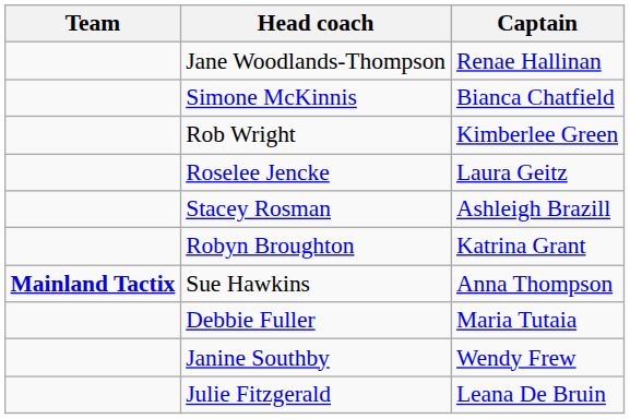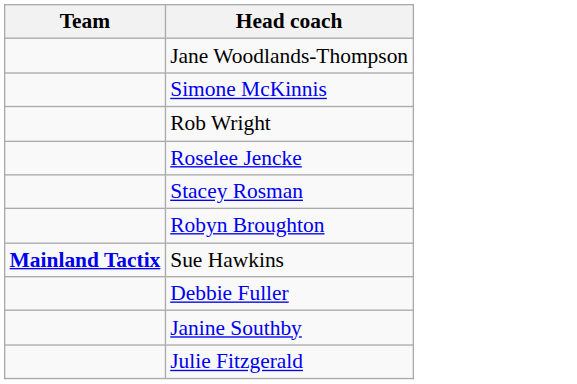- column: Captain | Renae Hallinan | Bianca Chatfield | Kimberlee Green | Laura Geitz | Ashleigh Brazill | Katrina Grant | Anna Thompson | Maria Tutaia | Wendy Frew | Leana De Bruin
